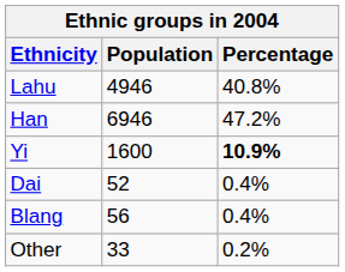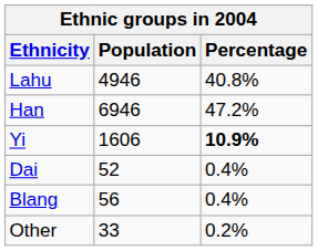Yi | Population: 1600 -> 1606
